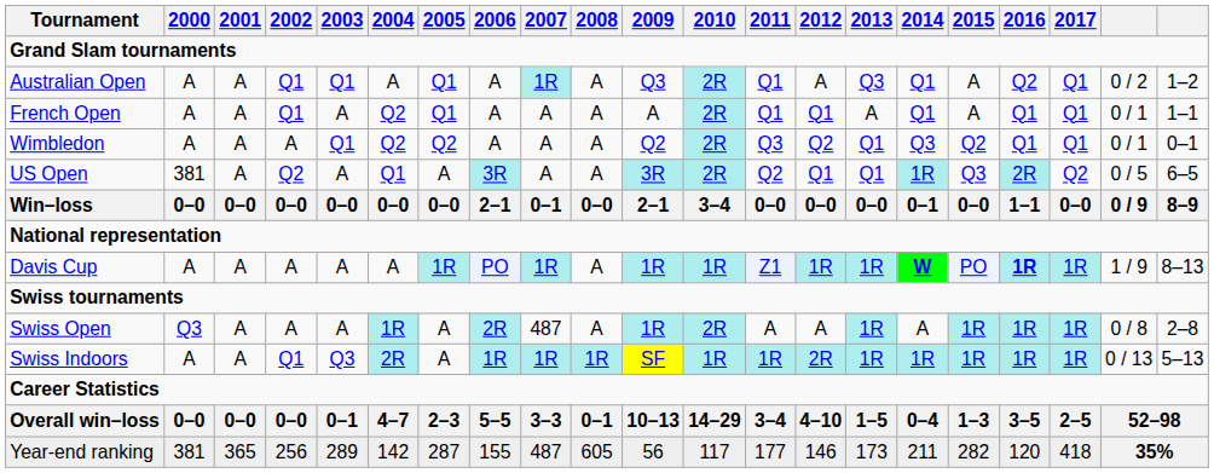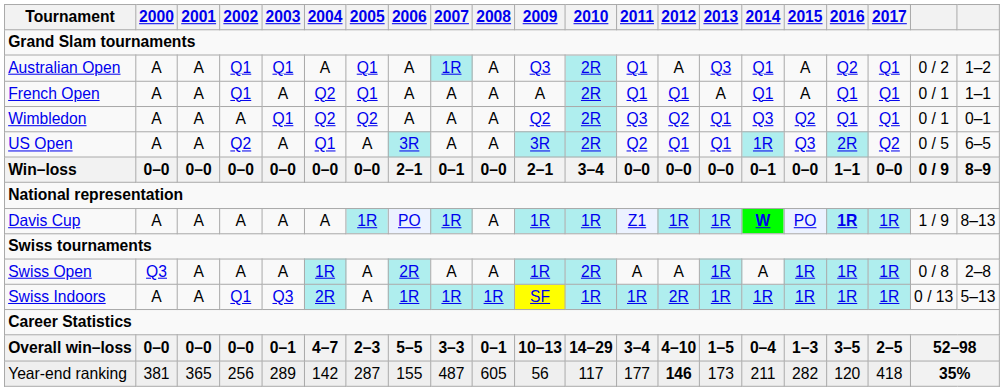US Open | 2000: 381 -> A
Swiss Open | 2007: 487 -> A
Year-end ranking | 2012: normal -> bold
